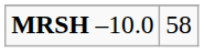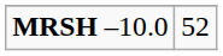MRSH –10.0 | column 2: 58 -> 52
